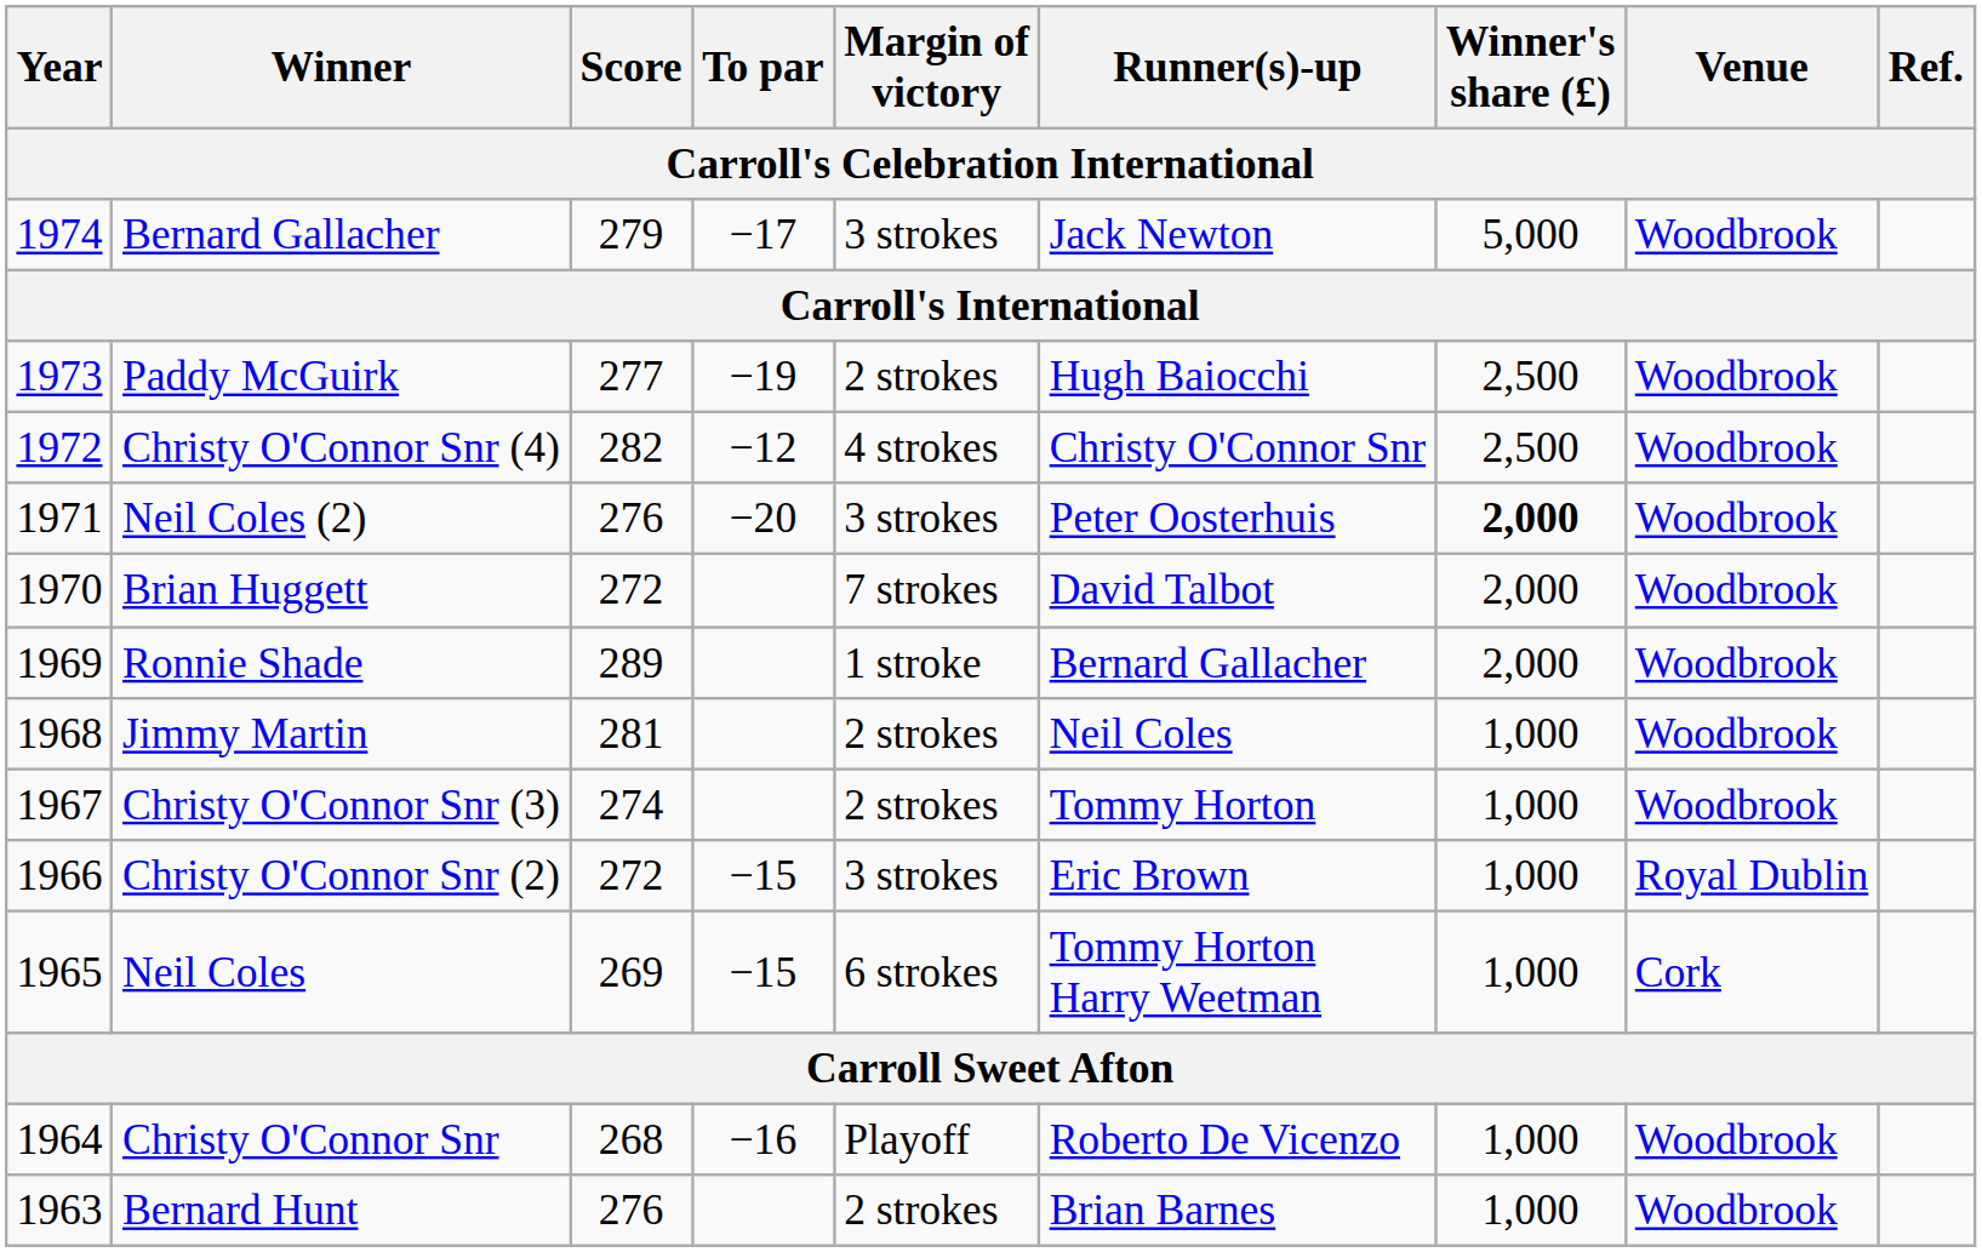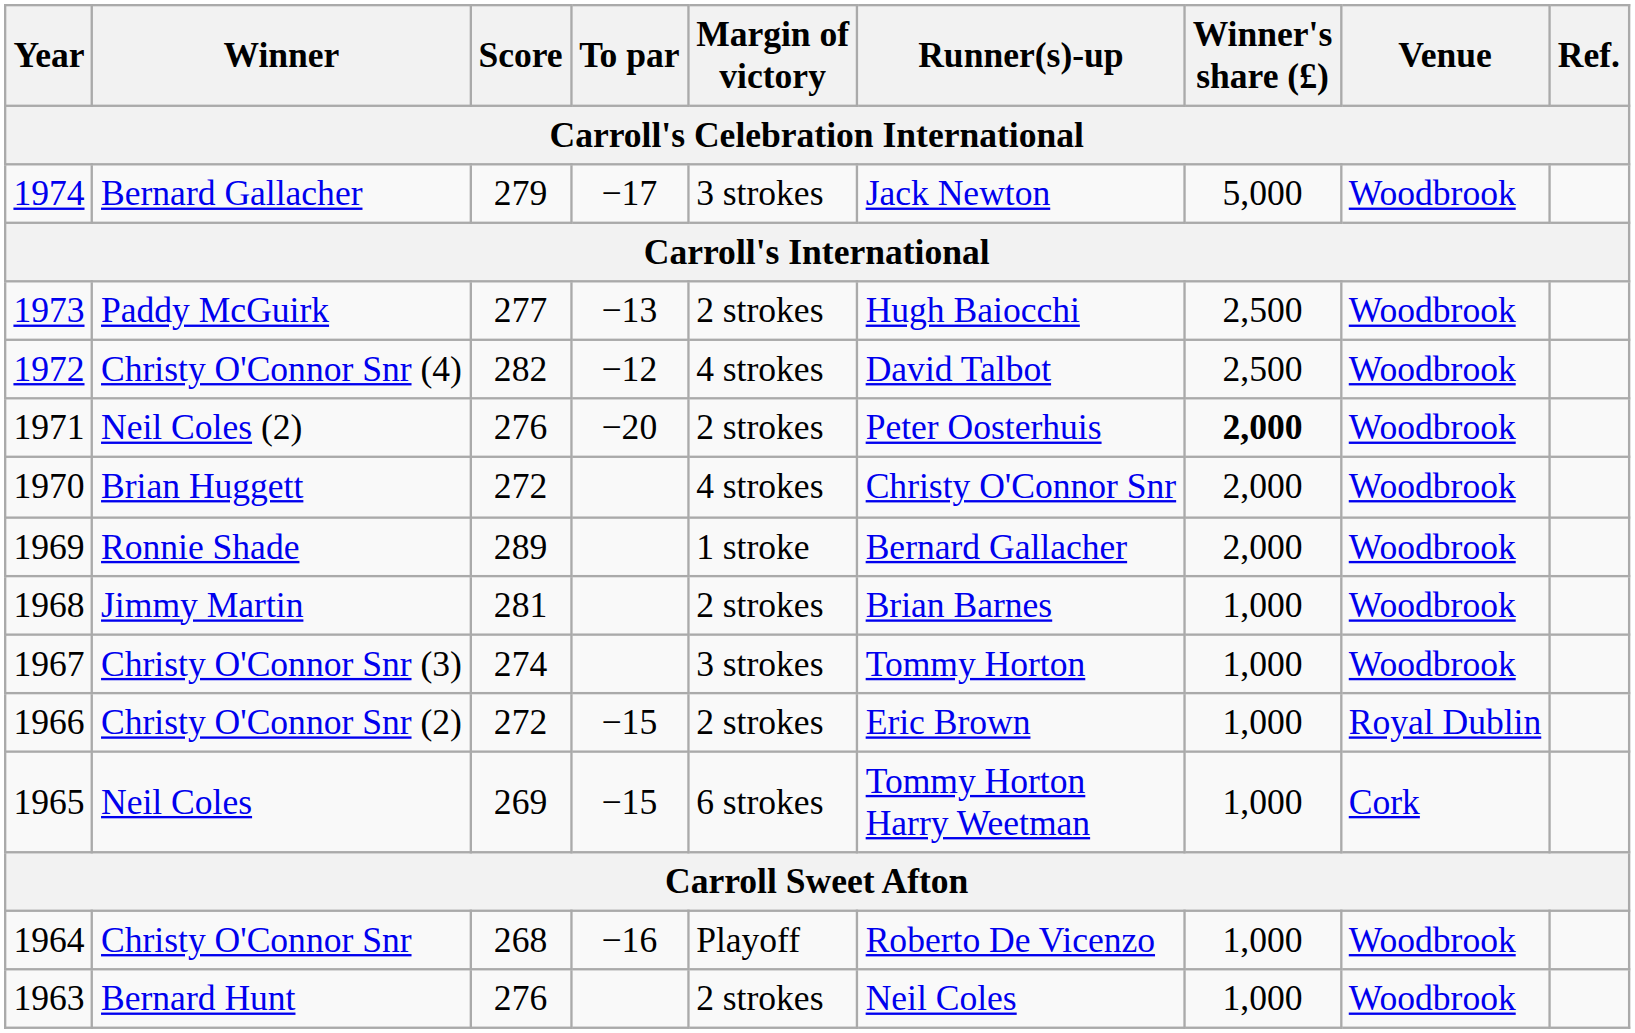Paddy McGuirk | To par: −19 -> −13
Christy O'Connor Snr (4) | Runner(s)-up: Christy O'Connor Snr -> David Talbot
Neil Coles (2) | Margin of victory: 3 strokes -> 2 strokes
Brian Huggett | Margin of victory: 7 strokes -> 4 strokes
Brian Huggett | Runner(s)-up: David Talbot -> Christy O'Connor Snr
Jimmy Martin | Runner(s)-up: Neil Coles -> Brian Barnes
Christy O'Connor Snr (3) | Margin of victory: 2 strokes -> 3 strokes
Christy O'Connor Snr (2) | Margin of victory: 3 strokes -> 2 strokes
Bernard Hunt | Runner(s)-up: Brian Barnes -> Neil Coles
